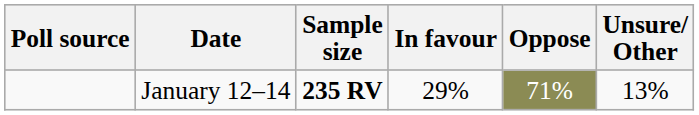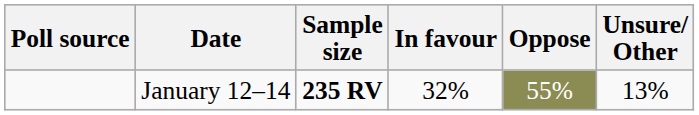January 12–14 | In favour: 29% -> 32%
January 12–14 | Oppose: 71% -> 55%
